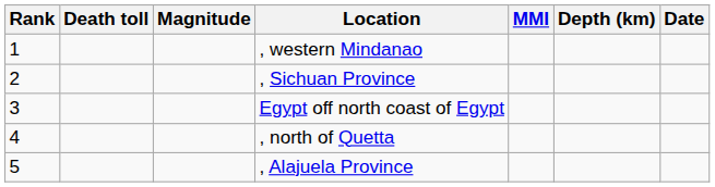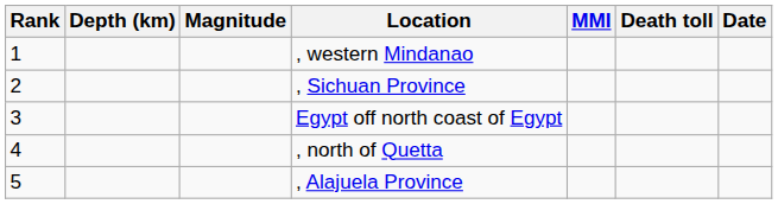columns swapped: Death toll <-> Depth (km)
